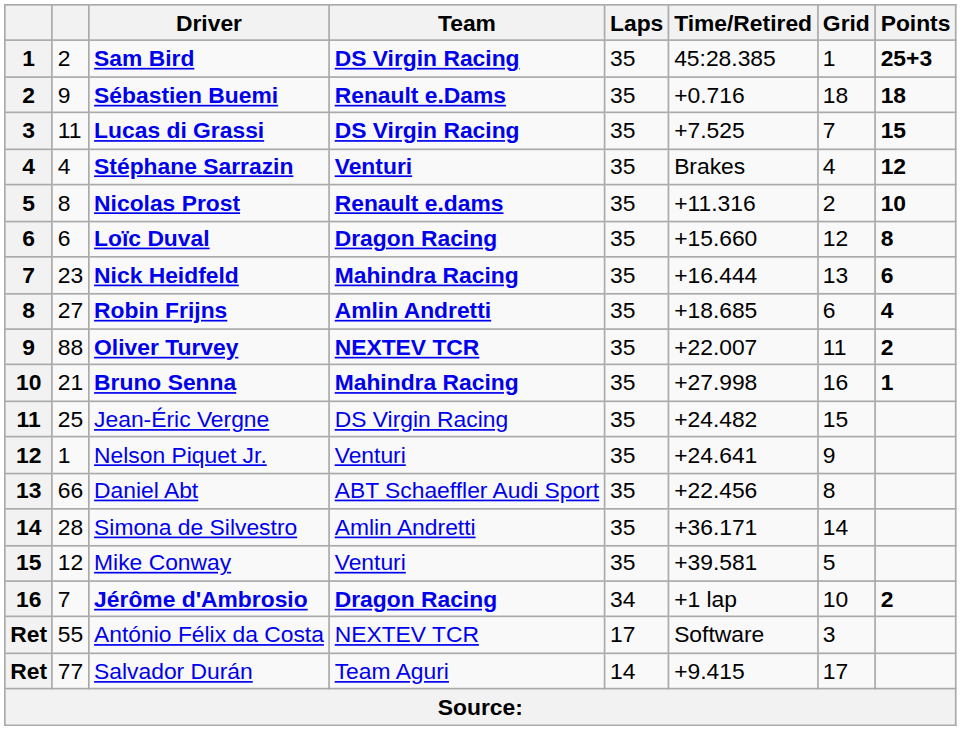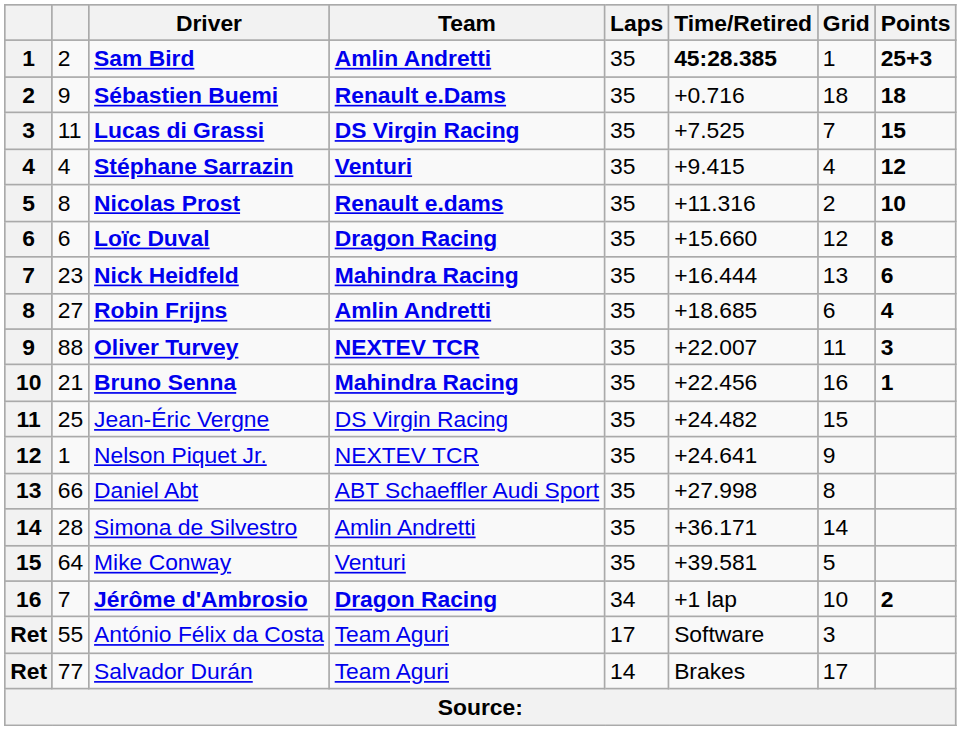Sam Bird | Team: DS Virgin Racing -> Amlin Andretti
Sam Bird | Time/Retired: normal -> bold
Stéphane Sarrazin | Time/Retired: Brakes -> +9.415
Oliver Turvey | Points: 2 -> 3
Bruno Senna | Time/Retired: +27.998 -> +22.456
Nelson Piquet Jr. | Team: Venturi -> NEXTEV TCR
Daniel Abt | Time/Retired: +22.456 -> +27.998
Mike Conway | column 2: 12 -> 64
António Félix da Costa | Team: NEXTEV TCR -> Team Aguri
Salvador Durán | Time/Retired: +9.415 -> Brakes
